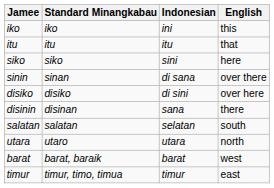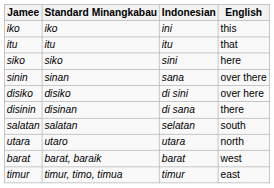sinin | Indonesian: di sana -> sana
disinin | Indonesian: sana -> di sana
